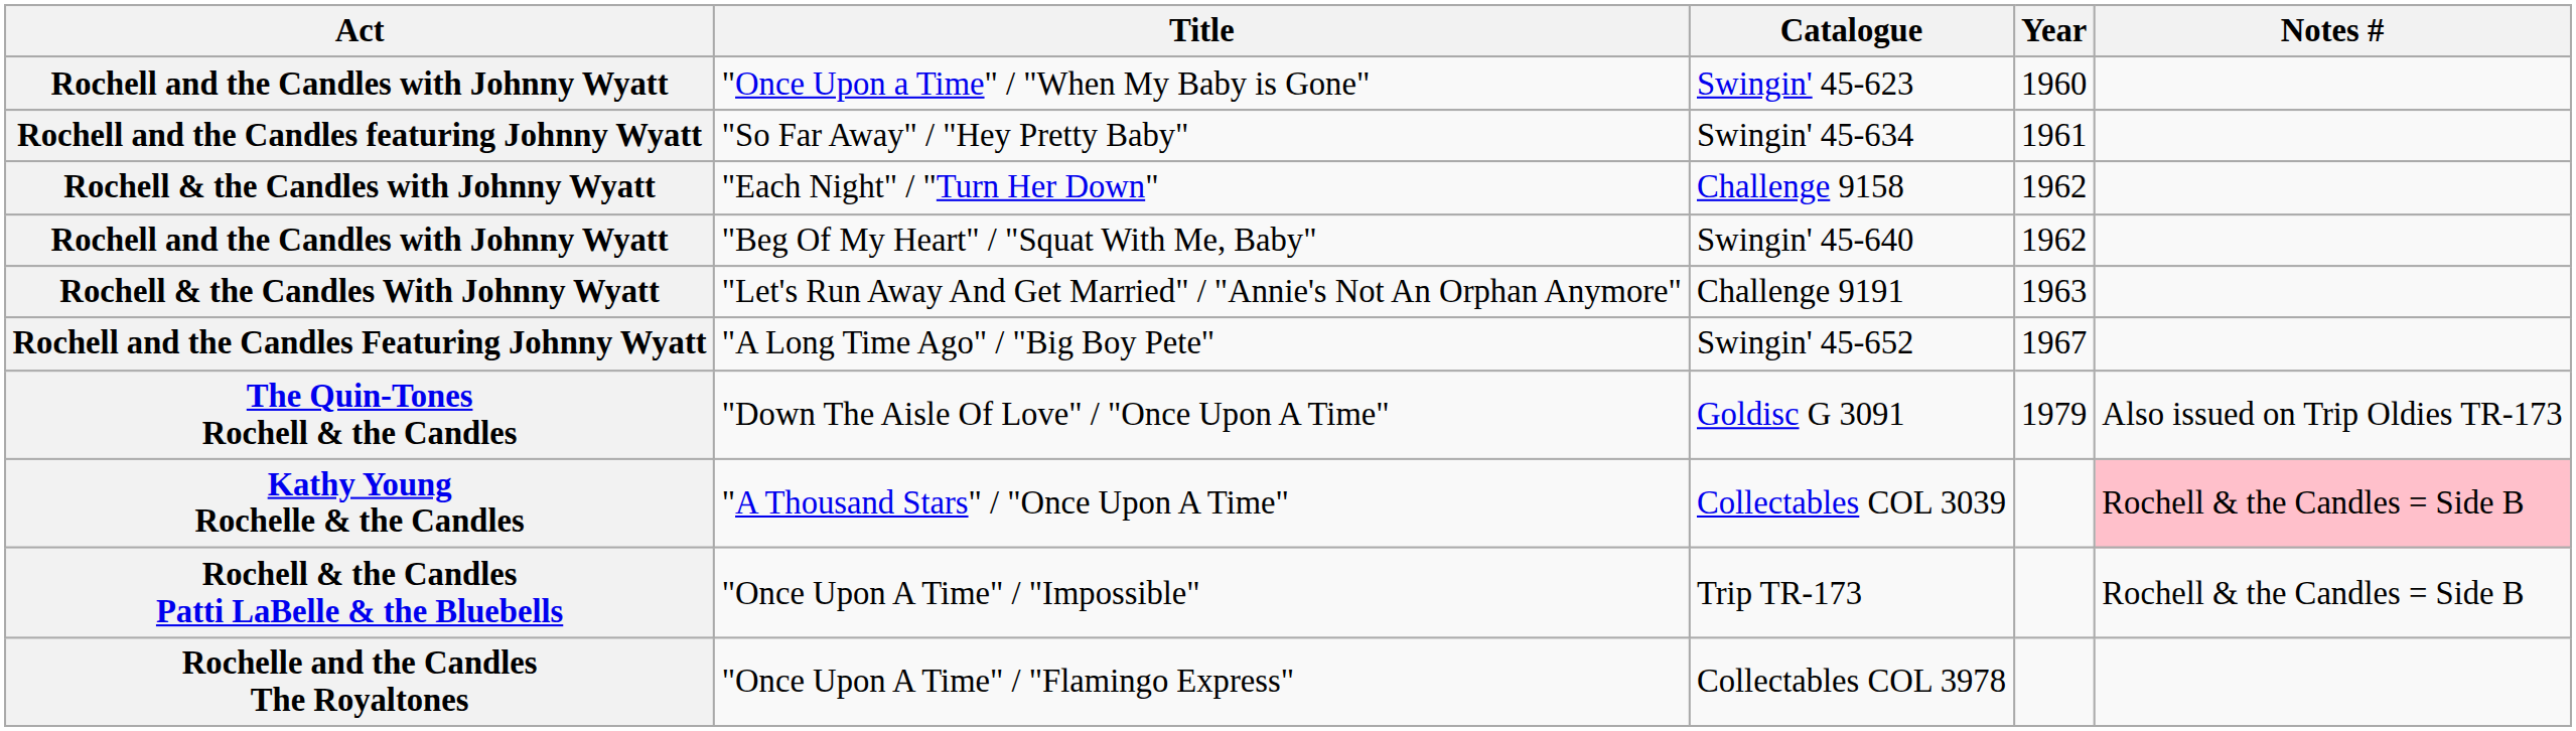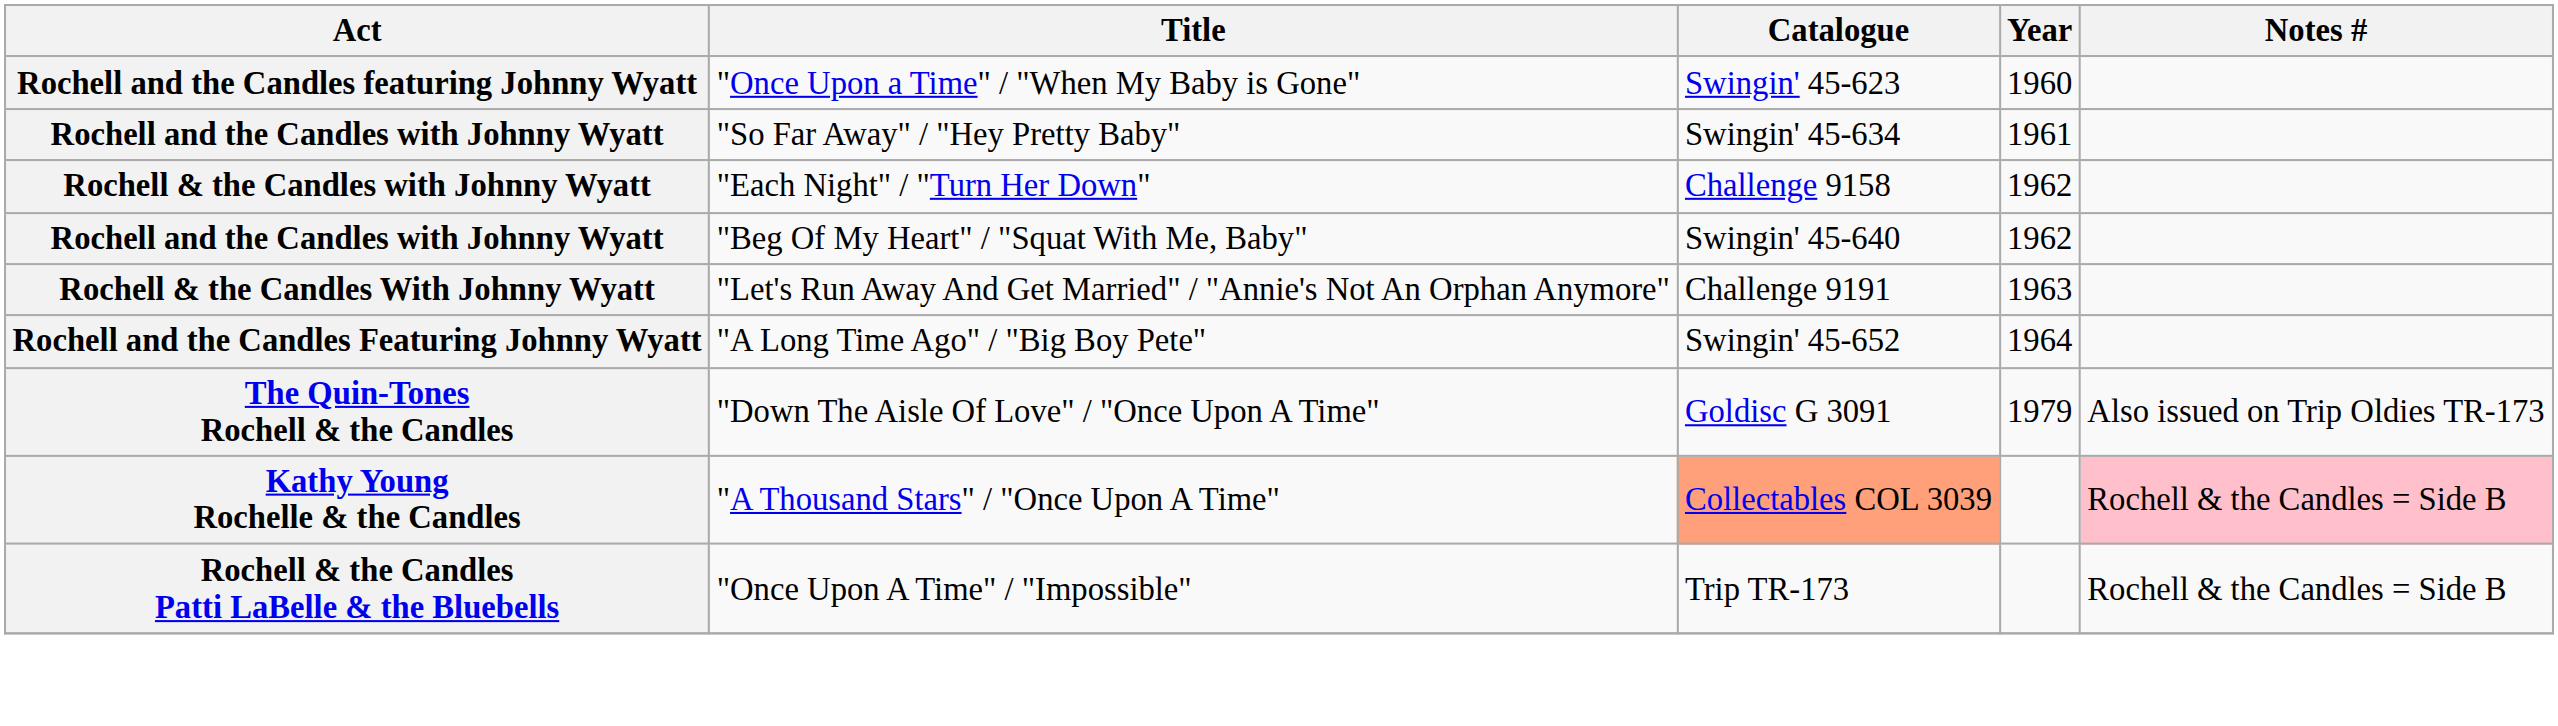"Once Upon a Time" / "When My Baby is Gone" | Act: Rochell and the Candles with Johnny Wyatt -> Rochell and the Candles featuring Johnny Wyatt
"So Far Away" / "Hey Pretty Baby" | Act: Rochell and the Candles featuring Johnny Wyatt -> Rochell and the Candles with Johnny Wyatt
"A Long Time Ago" / "Big Boy Pete" | Year: 1967 -> 1964
"A Thousand Stars" / "Once Upon A Time" | Catalogue: no background -> lightsalmon background
- row: Rochelle and the Candles The Royaltones | "Once Upon A Time" / "Flamingo Express" | Collectables COL 3978
